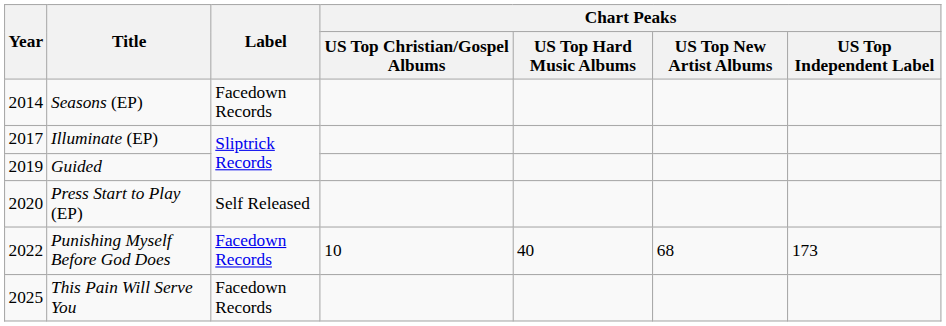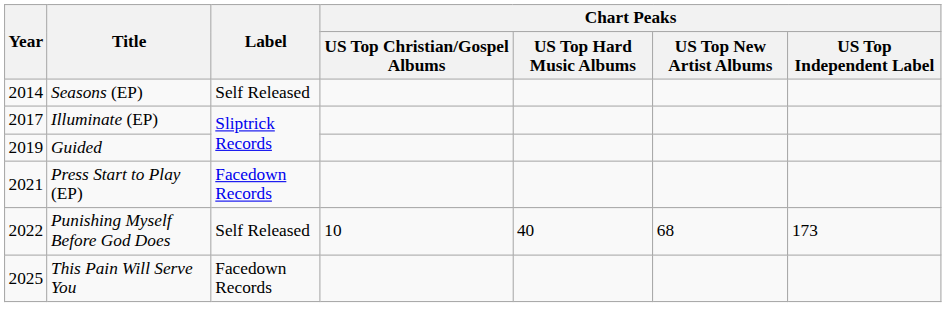Seasons (EP) | Label: Facedown Records -> Self Released
Press Start to Play (EP) | Year: 2020 -> 2021
Press Start to Play (EP) | Label: Self Released -> Facedown Records
Punishing Myself Before God Does | Label: Facedown Records -> Self Released
